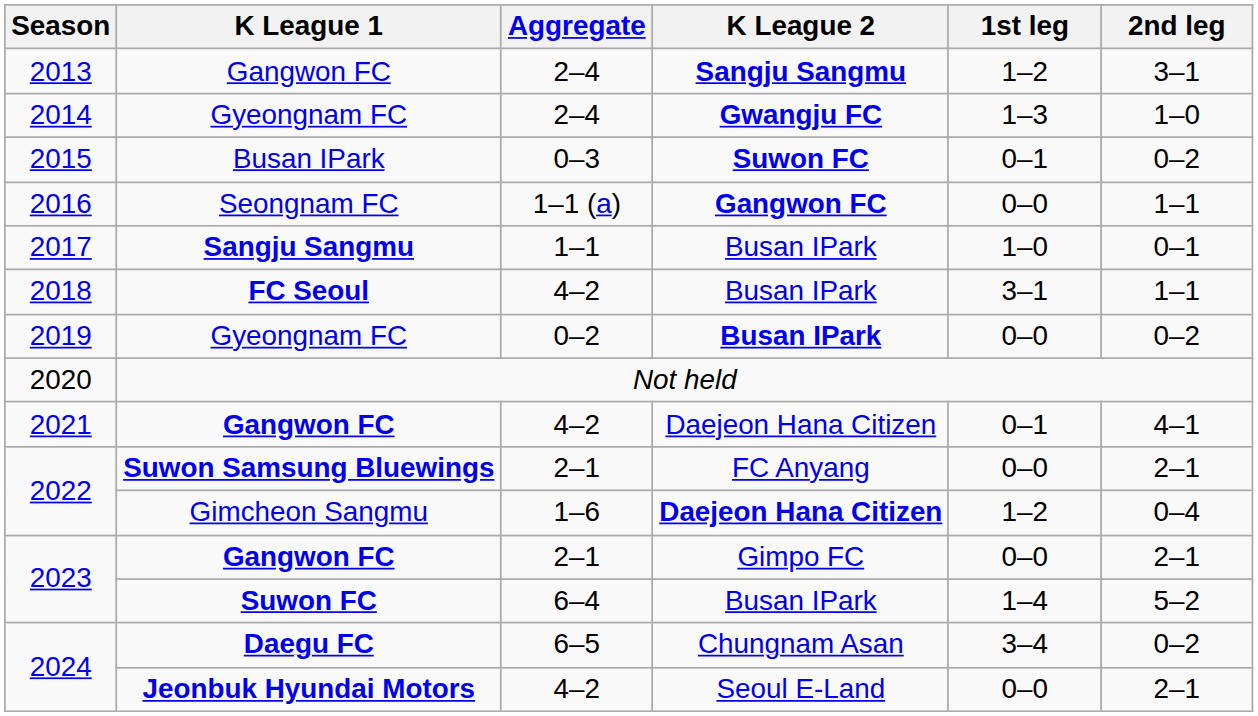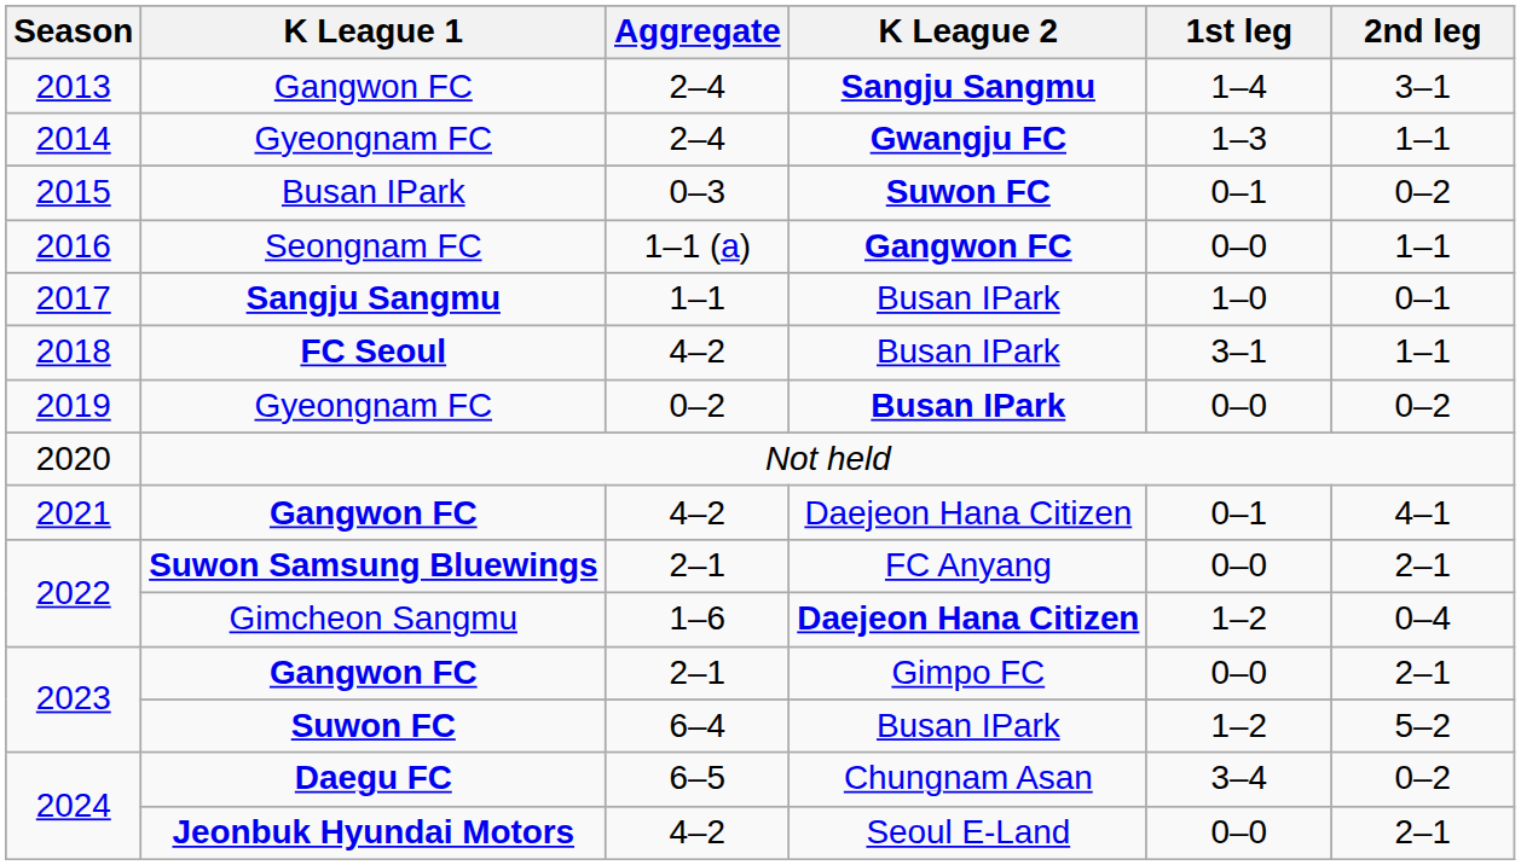2013 | 1st leg: 1–2 -> 1–4
2014 | 2nd leg: 1–0 -> 1–1
2023 / Suwon FC | 1st leg: 1–4 -> 1–2
